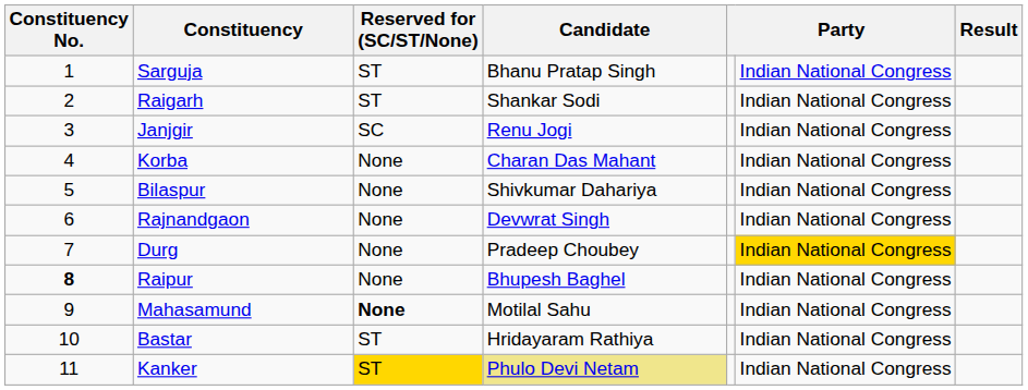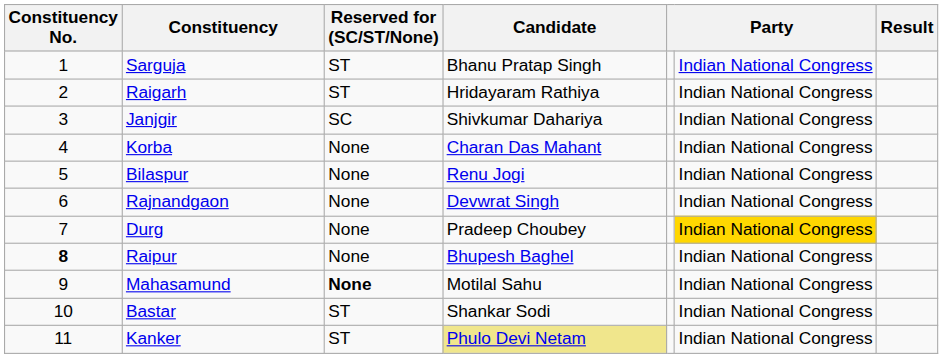Raigarh | Candidate: Shankar Sodi -> Hridayaram Rathiya
Janjgir | Candidate: Renu Jogi -> Shivkumar Dahariya
Bilaspur | Candidate: Shivkumar Dahariya -> Renu Jogi
Bastar | Candidate: Hridayaram Rathiya -> Shankar Sodi
Kanker | Reserved for (SC/ST/None): gold background -> no background
